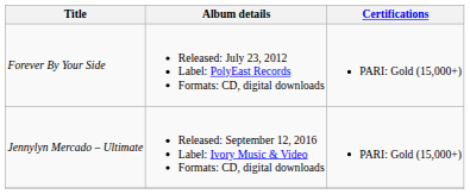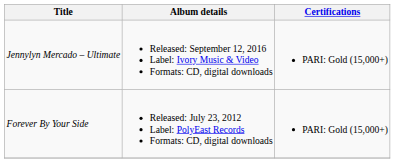rows swapped: Forever By Your Side <-> Jennylyn Mercado – Ultimate
